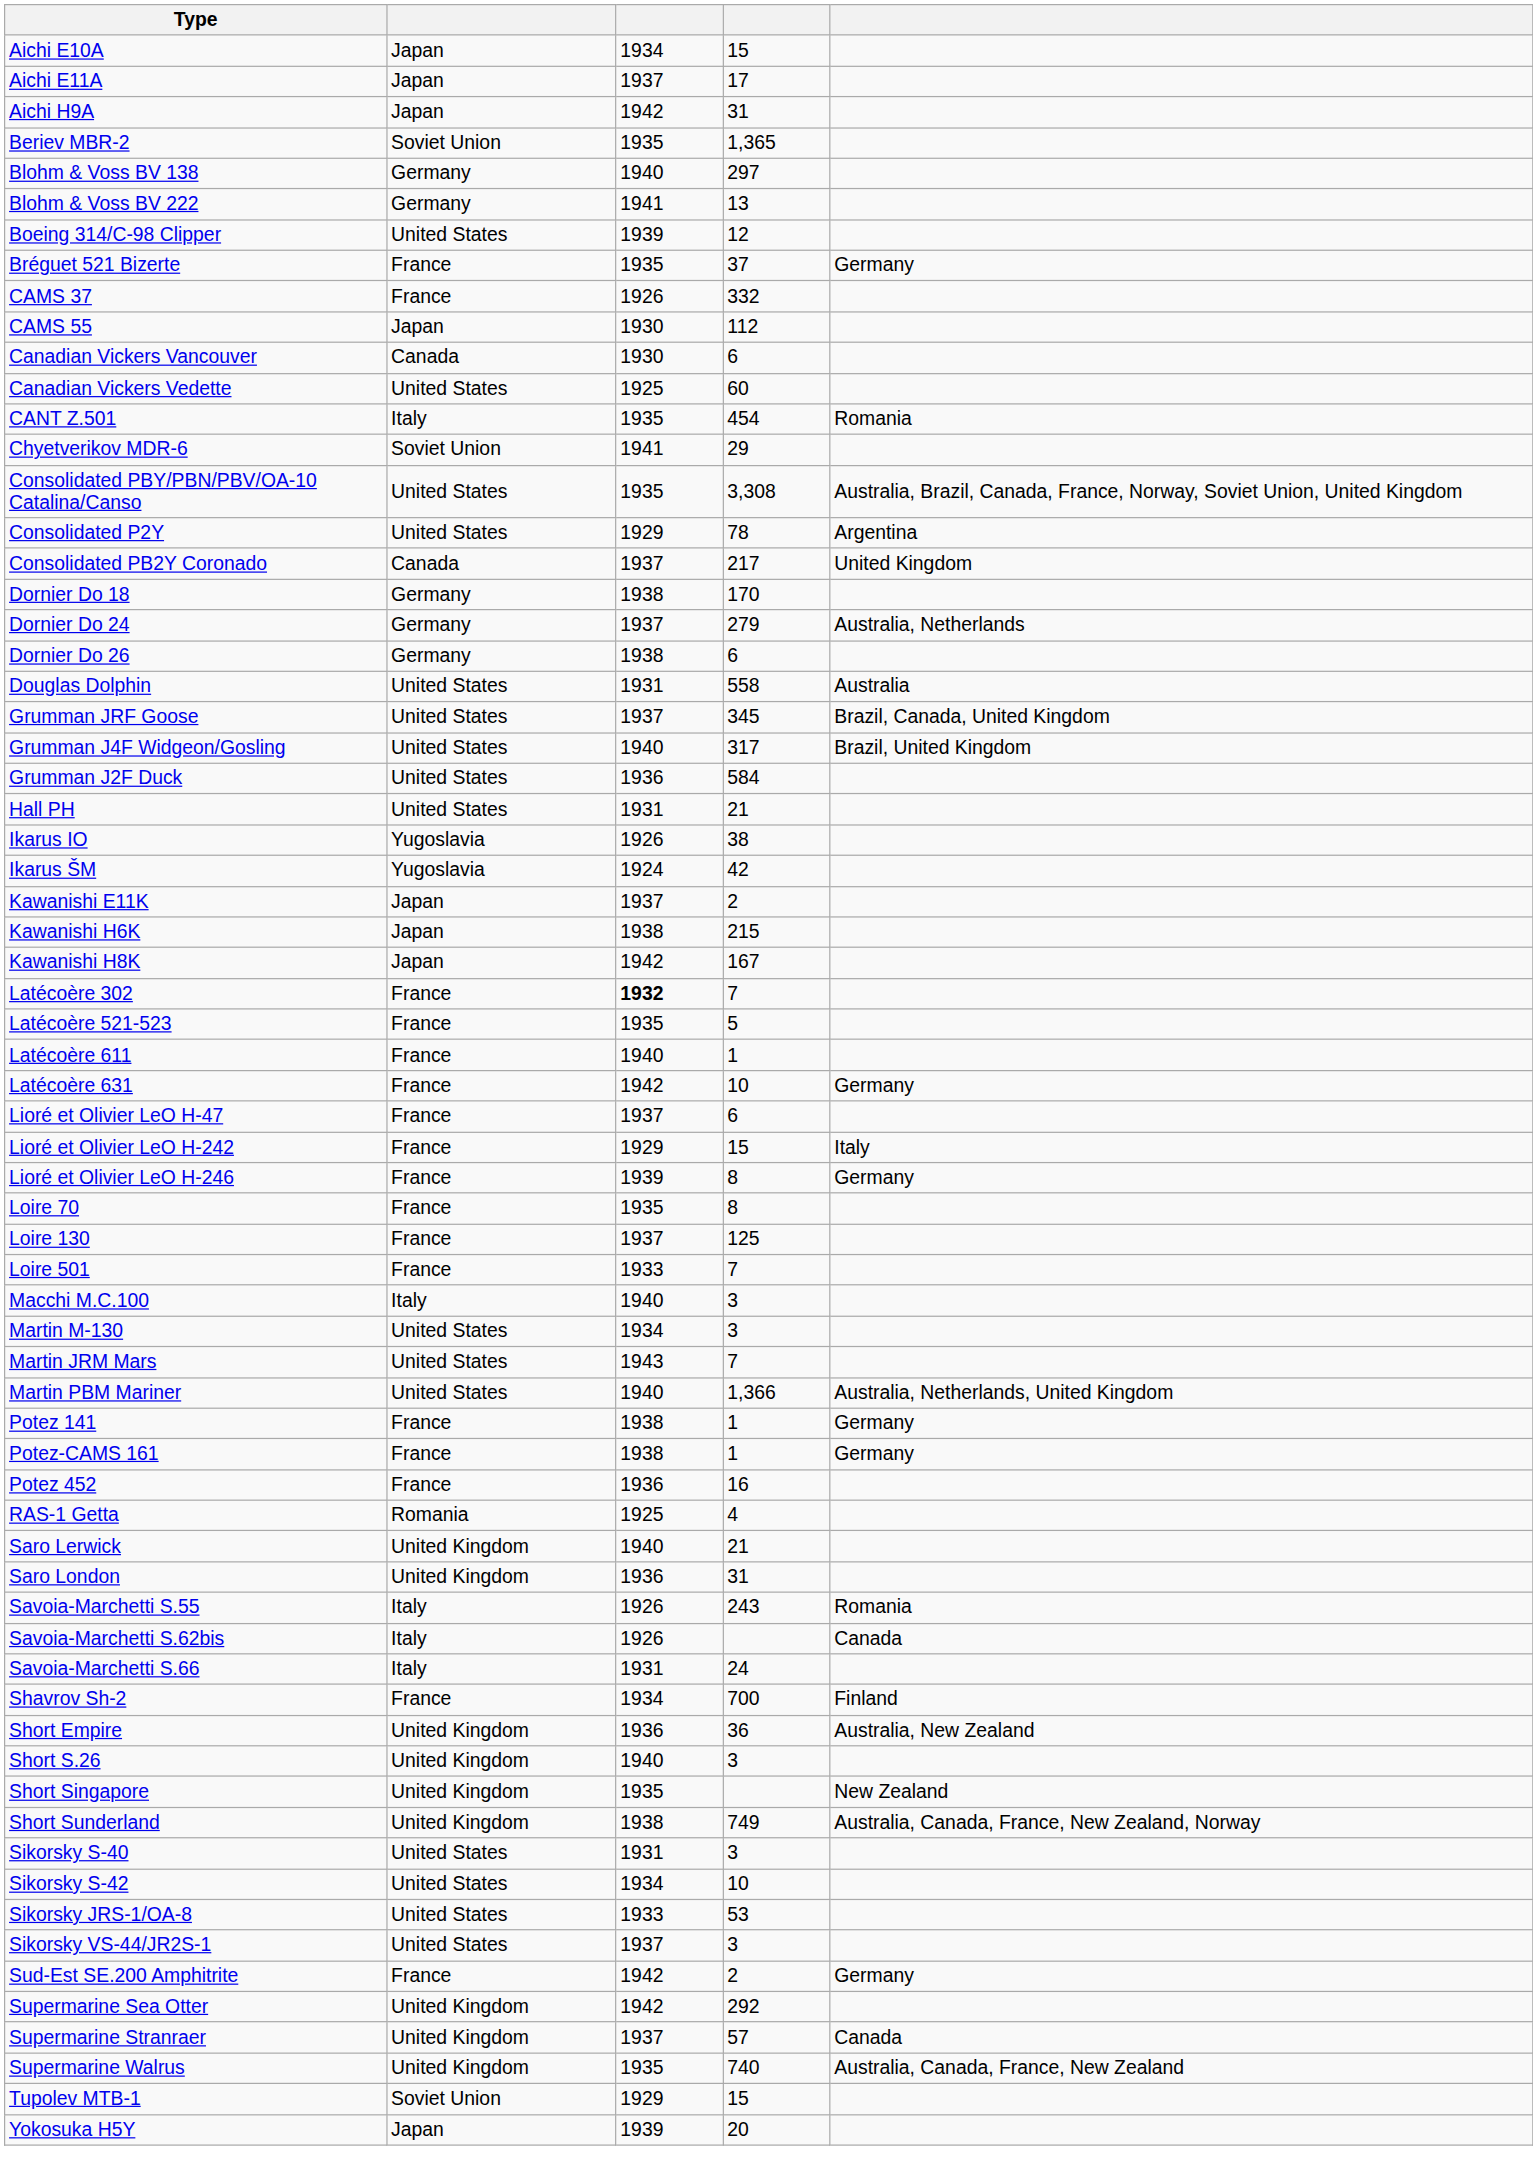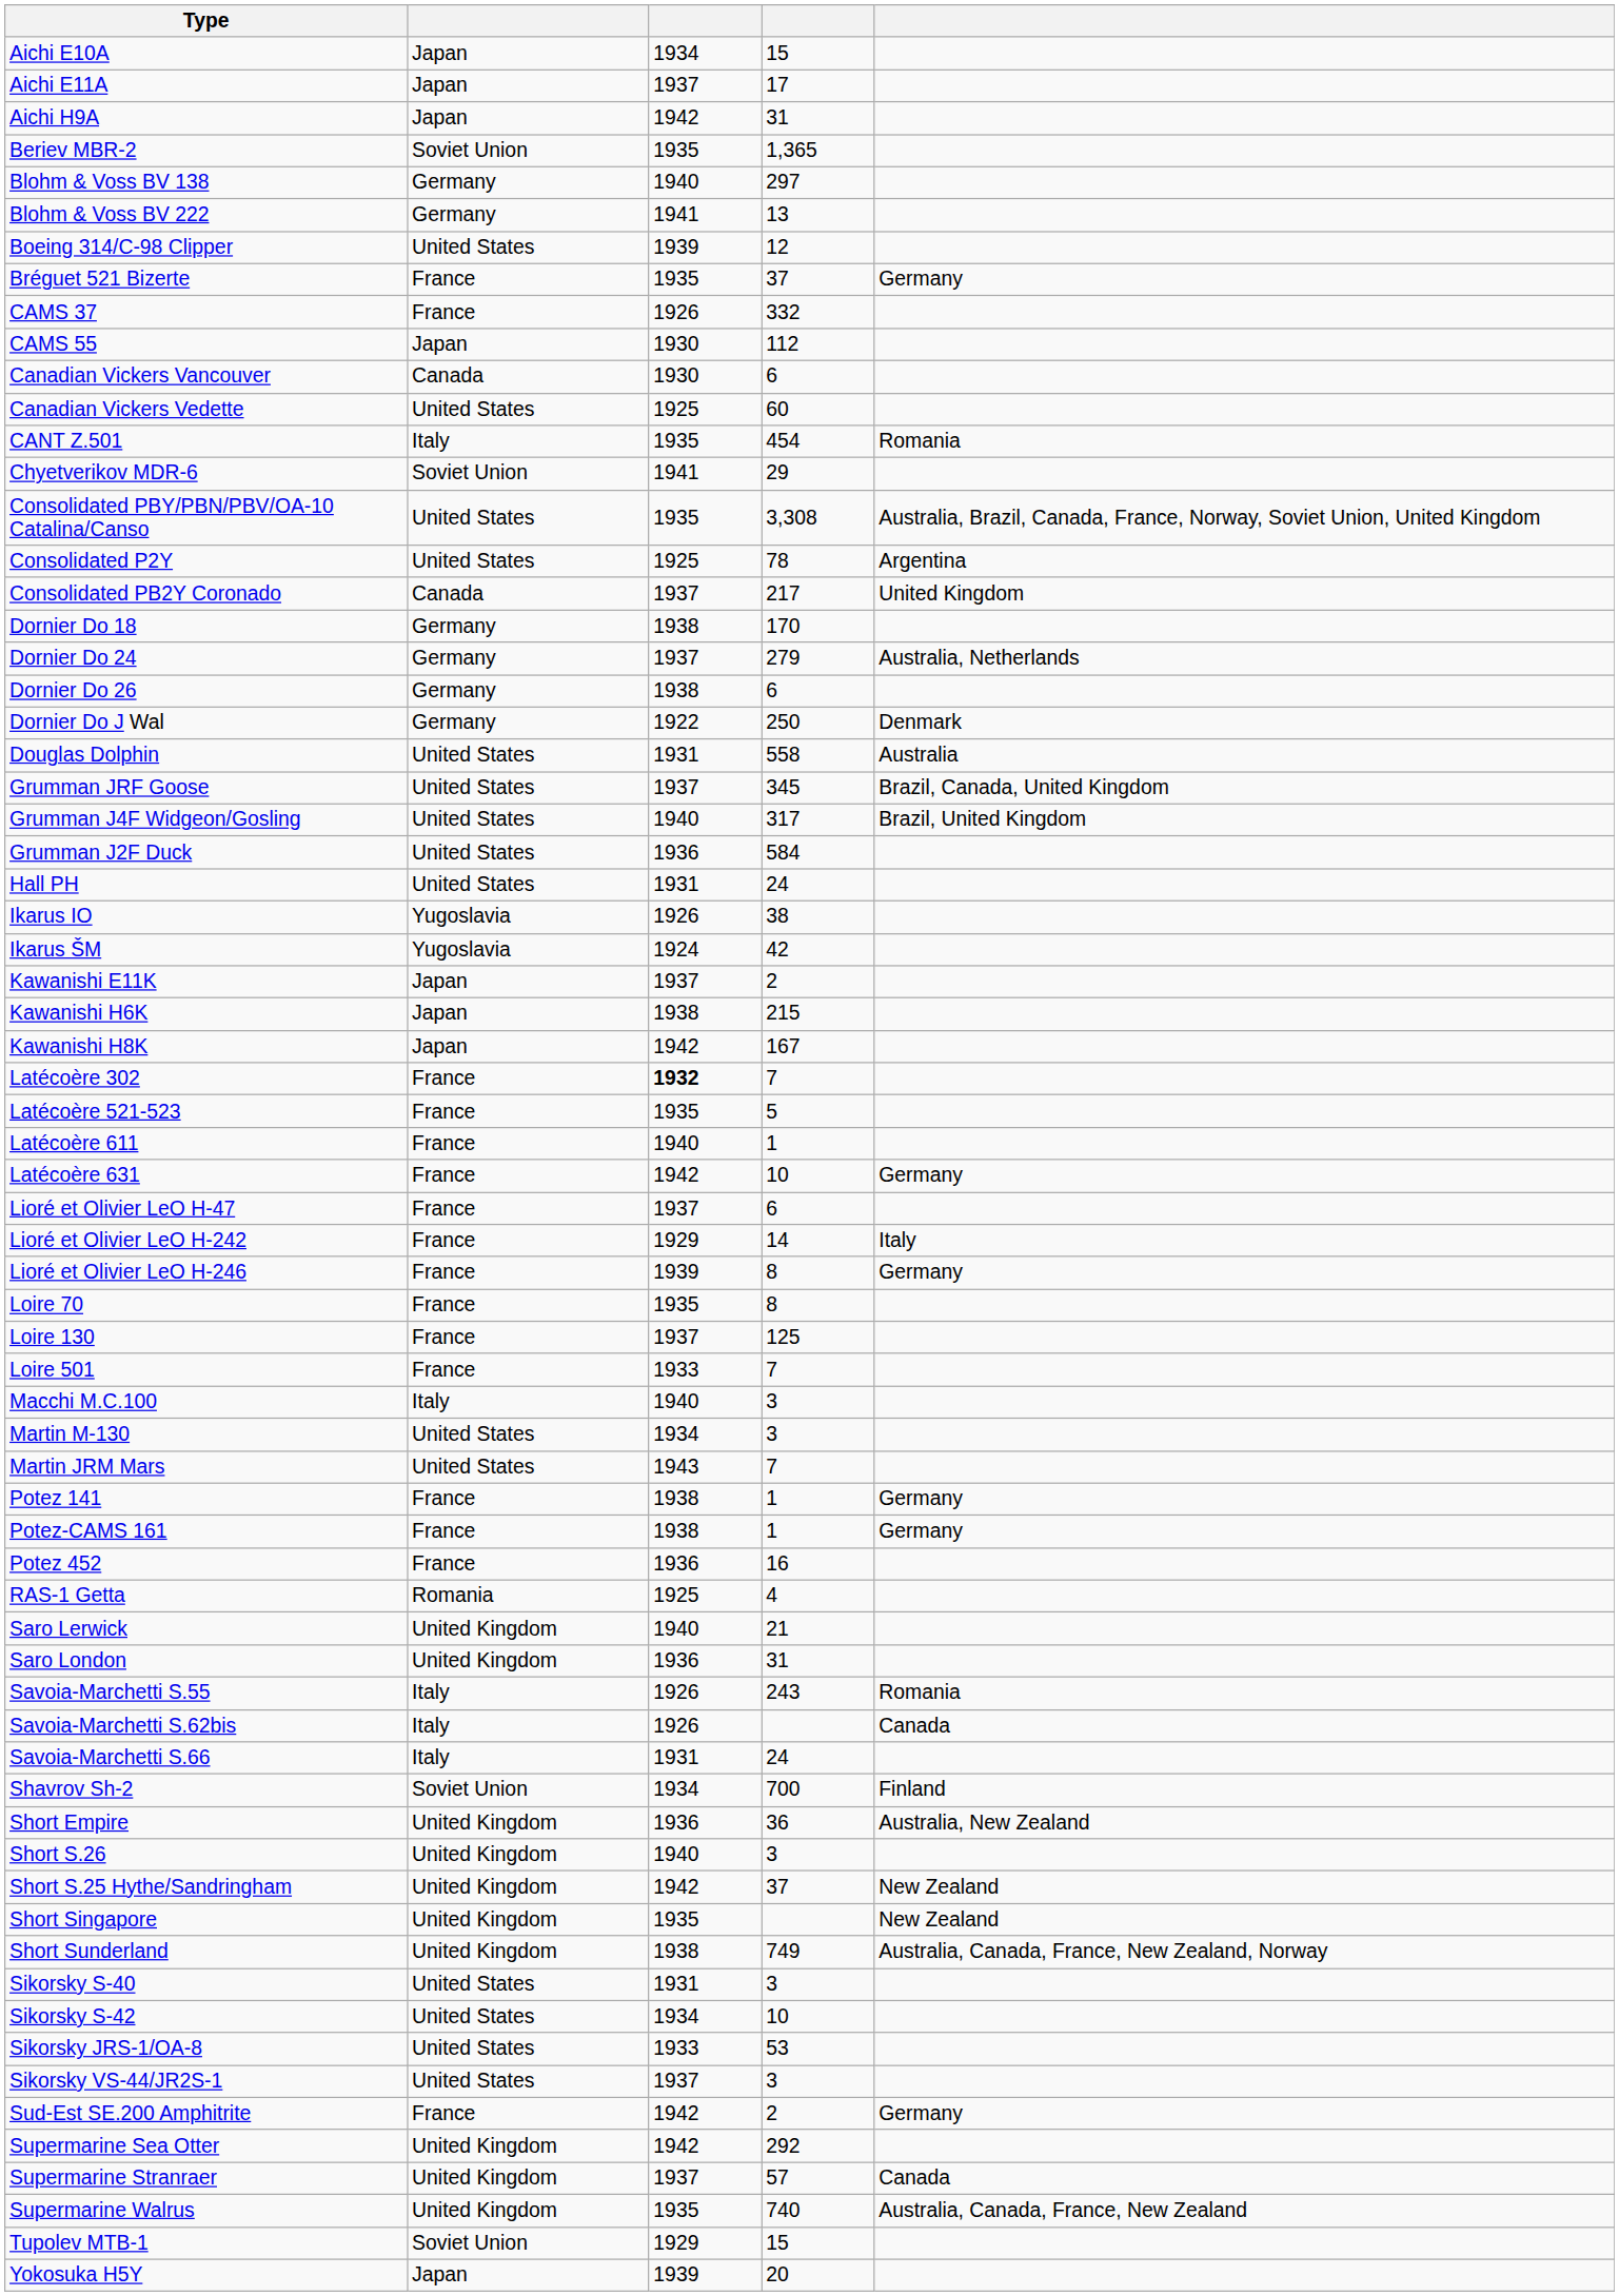Consolidated P2Y | column 3: 1929 -> 1925
+ row: Dornier Do J Wal | Germany | 1922 | 250 | Denmark
Hall PH | column 4: 21 -> 24
Lioré et Olivier LeO H-242 | column 4: 15 -> 14
- row: Martin PBM Mariner | United States | 1940 | 1,366 | Australia, Netherlands, United Kingdom
Shavrov Sh-2 | column 2: France -> Soviet Union
+ row: Short S.25 Hythe/Sandringham | United Kingdom | 1942 | 37 | New Zealand
